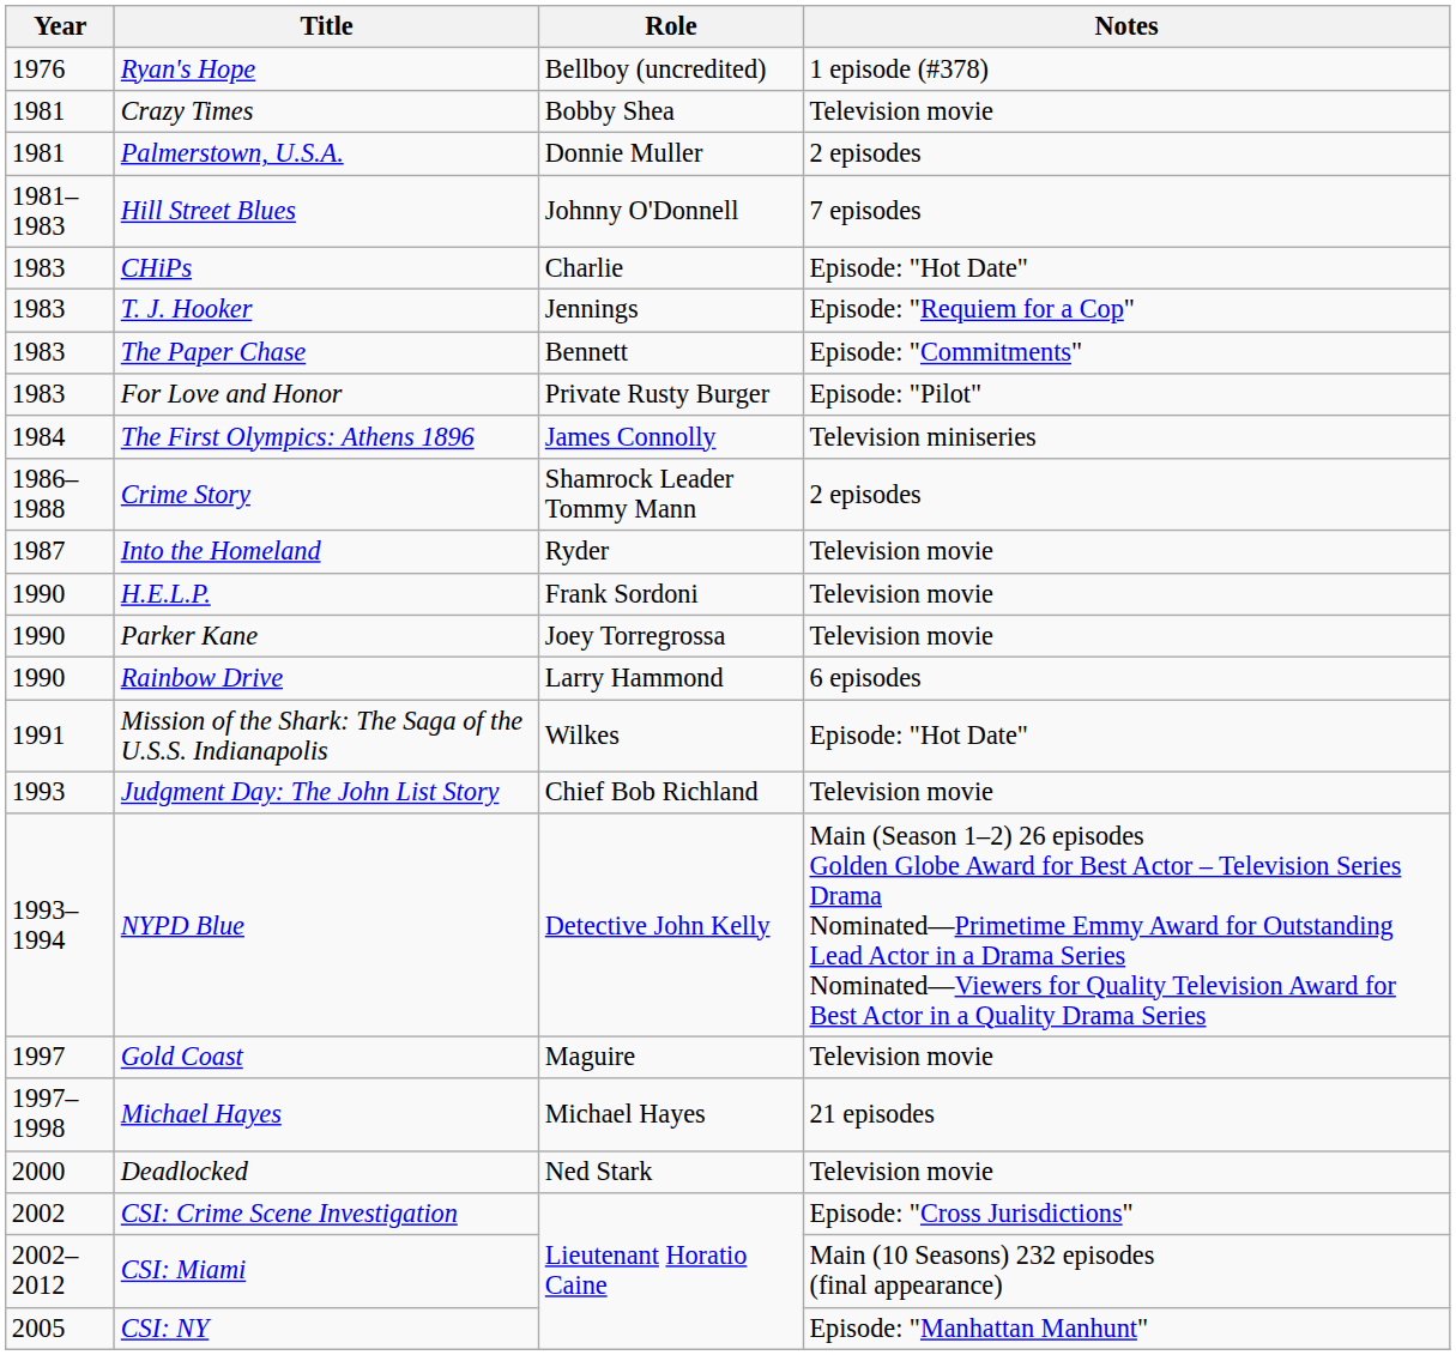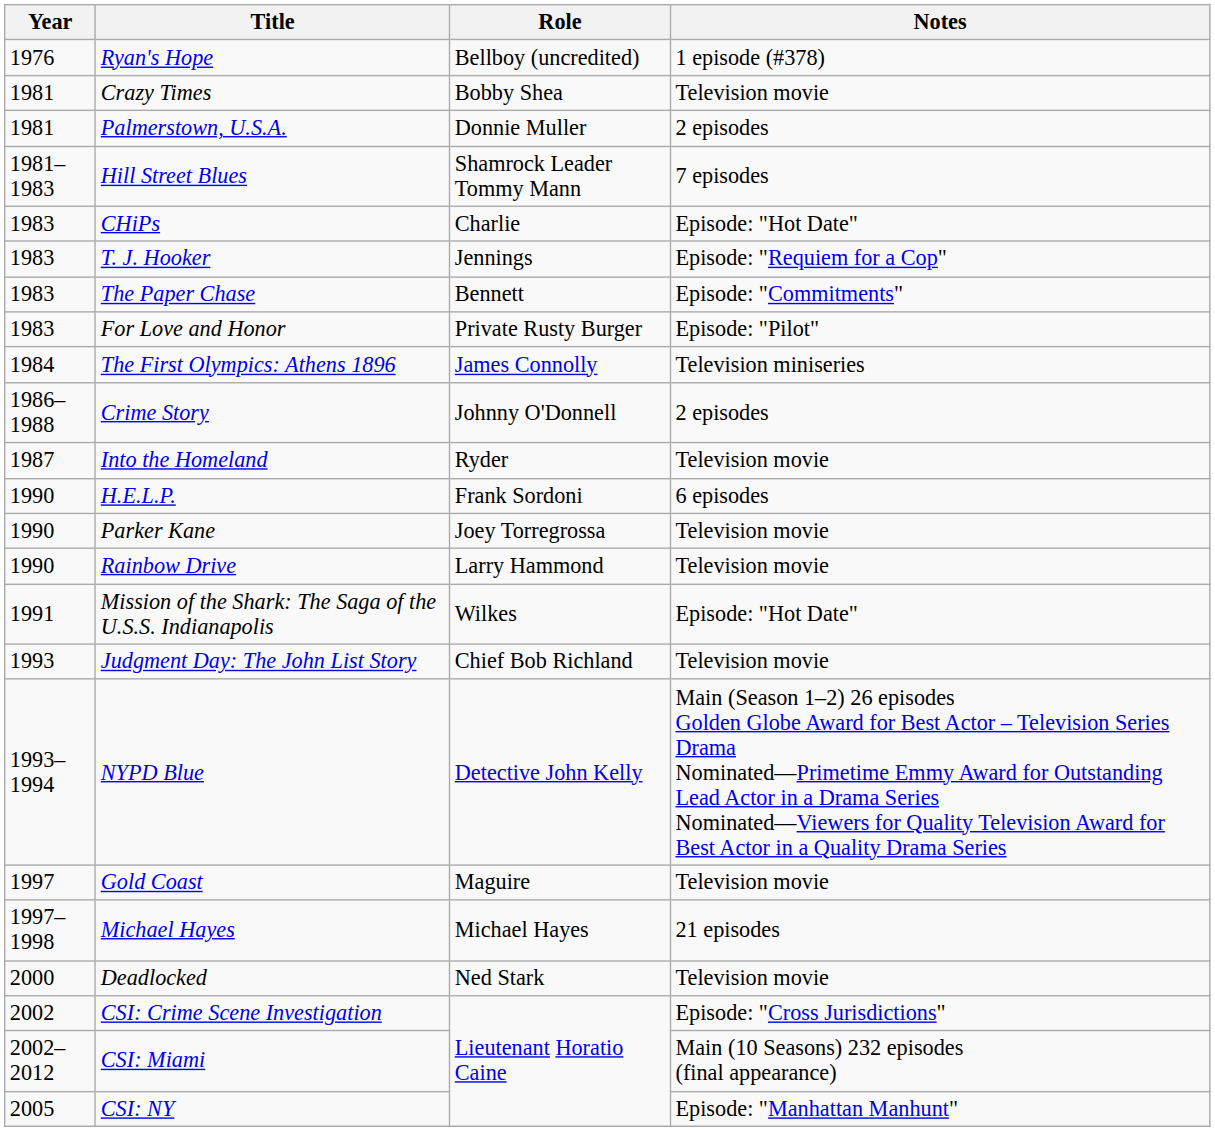Hill Street Blues | Role: Johnny O'Donnell -> Shamrock Leader Tommy Mann
Crime Story | Role: Shamrock Leader Tommy Mann -> Johnny O'Donnell
H.E.L.P. | Notes: Television movie -> 6 episodes
Rainbow Drive | Notes: 6 episodes -> Television movie
